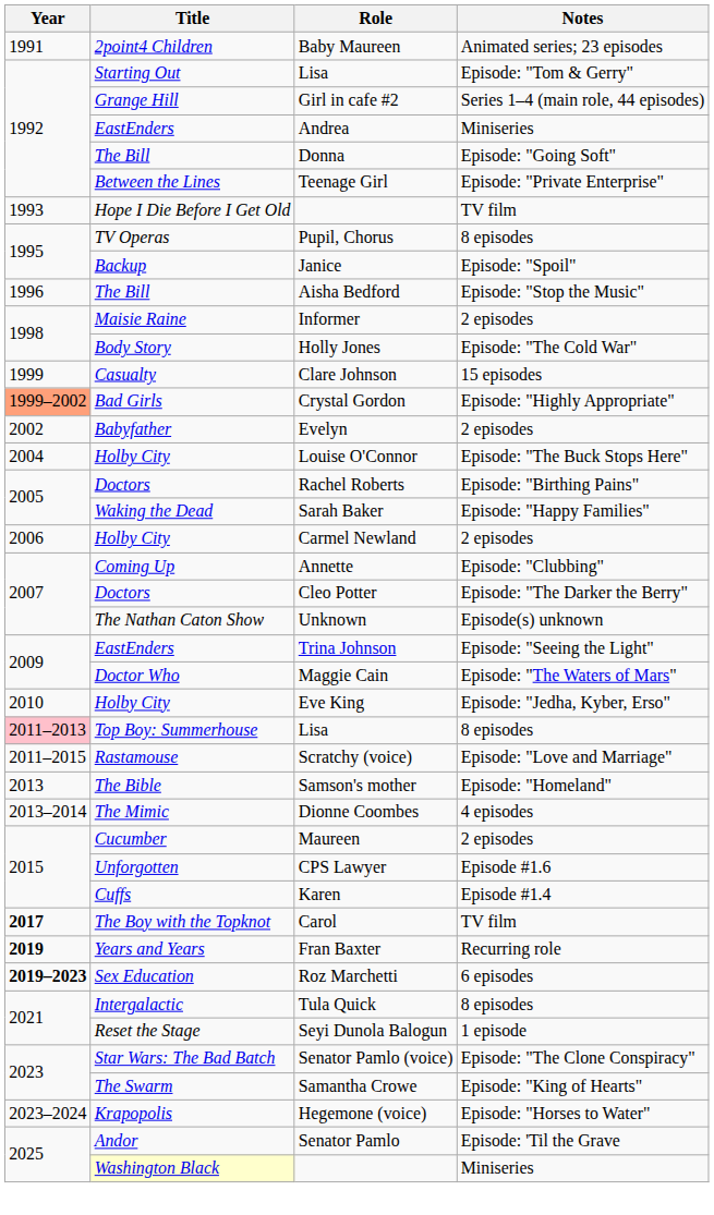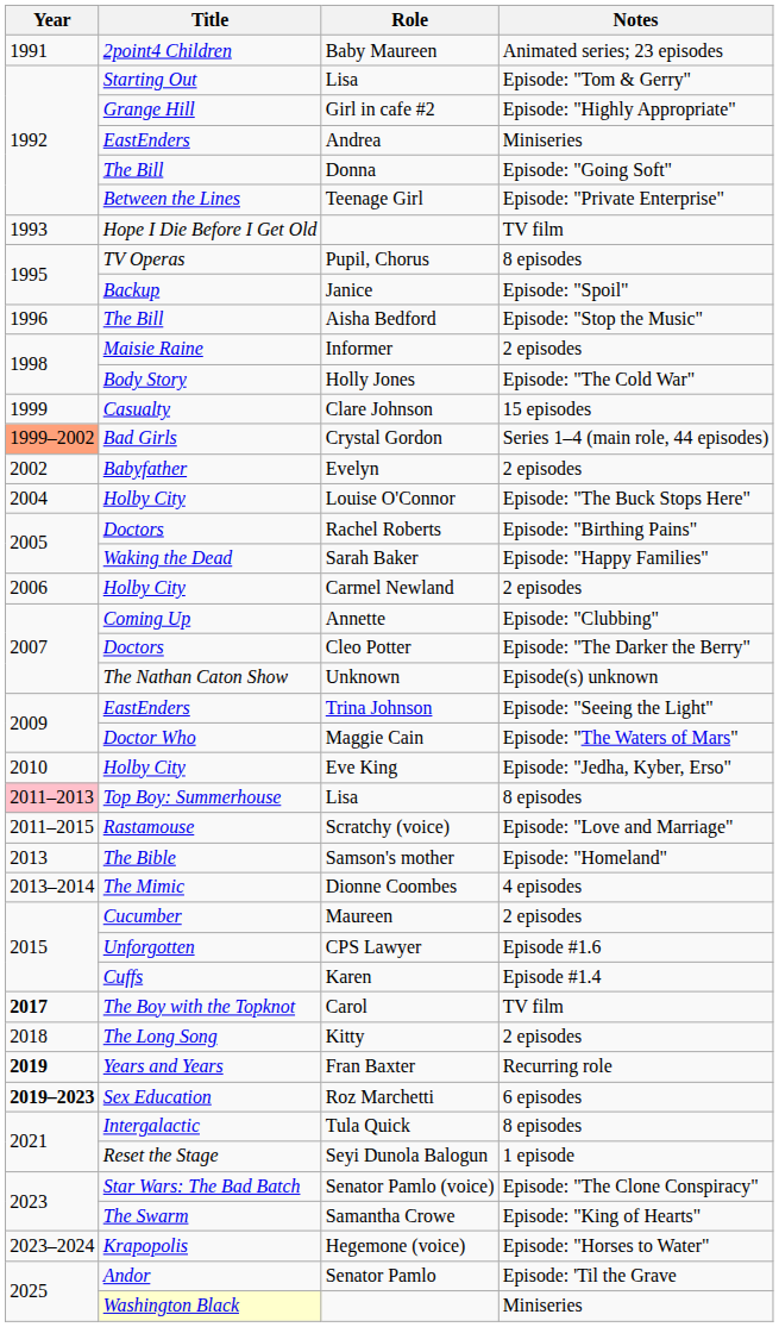Girl in cafe #2 | Notes: Series 1–4 (main role, 44 episodes) -> Episode: "Highly Appropriate"
Crystal Gordon | Notes: Episode: "Highly Appropriate" -> Series 1–4 (main role, 44 episodes)
+ row: 2018 | The Long Song | Kitty | 2 episodes
